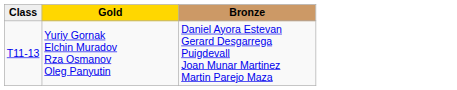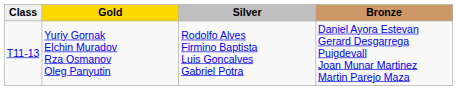+ column: Silver | Rodolfo Alves Firmino Baptista Luis Goncalves Gabriel Potra
